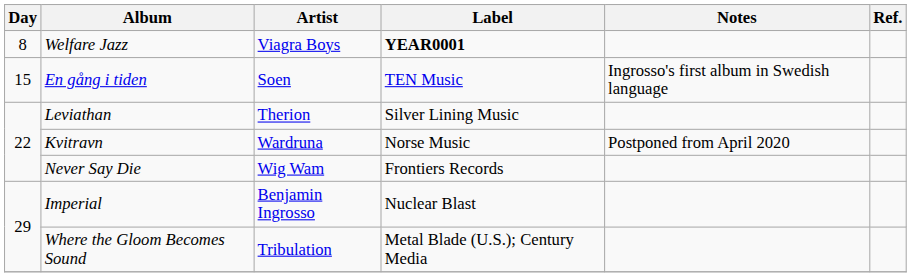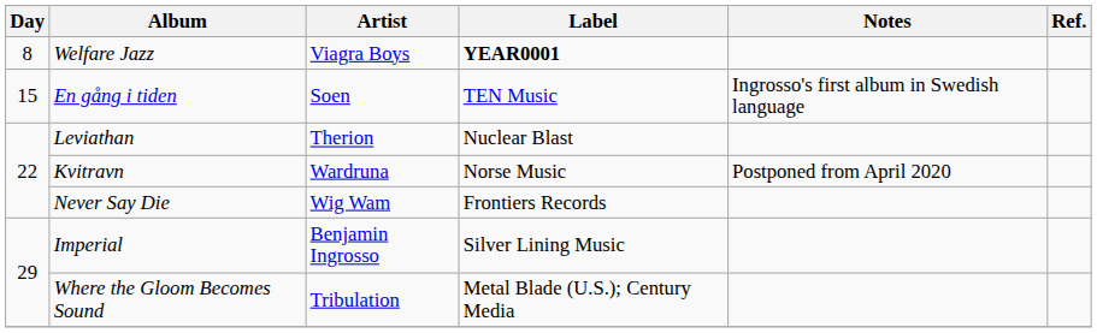Leviathan | Label: Silver Lining Music -> Nuclear Blast
Imperial | Label: Nuclear Blast -> Silver Lining Music
